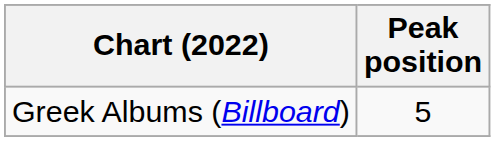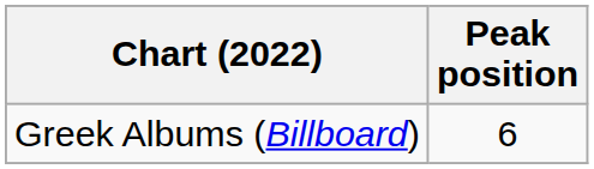Greek Albums (Billboard) | Peak position: 5 -> 6
